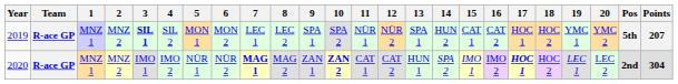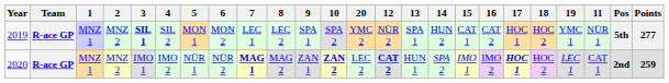columns swapped: 11 <-> 20
2019 | Points: 207 -> 277
2020 | 12: normal -> bold
2020 | Points: 304 -> 259
